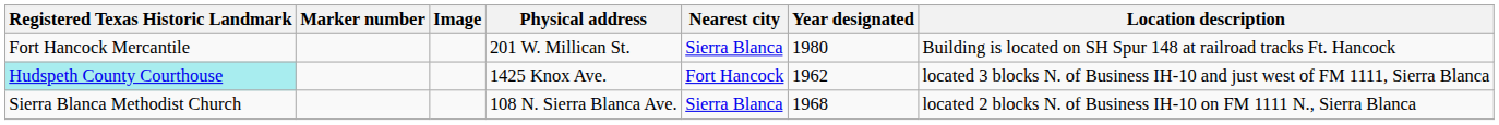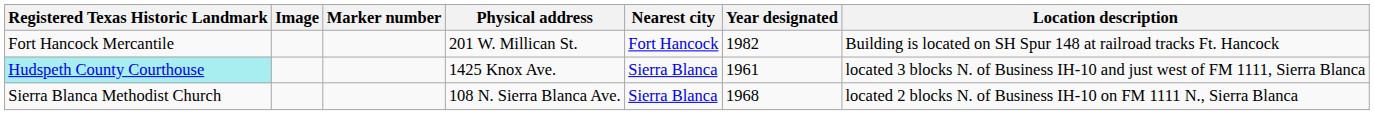columns swapped: Image <-> Marker number
Fort Hancock Mercantile | Nearest city: Sierra Blanca -> Fort Hancock
Fort Hancock Mercantile | Year designated: 1980 -> 1982
Hudspeth County Courthouse | Nearest city: Fort Hancock -> Sierra Blanca
Hudspeth County Courthouse | Year designated: 1962 -> 1961
